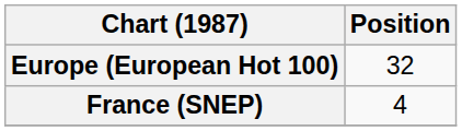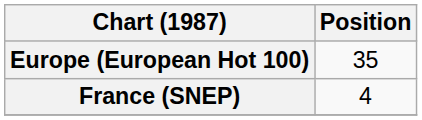Europe (European Hot 100) | Position: 32 -> 35
